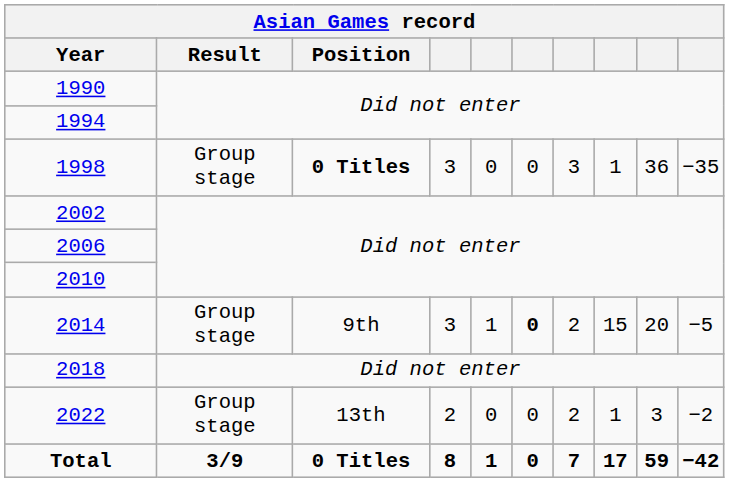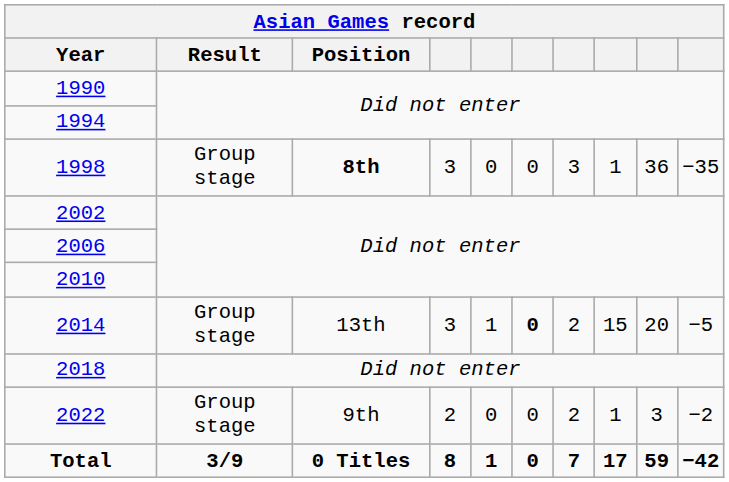1998 | Position: 0 Titles -> 8th
2014 | Position: 9th -> 13th
2022 | Position: 13th -> 9th
